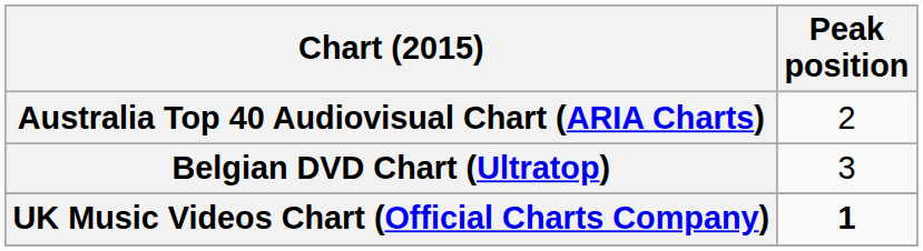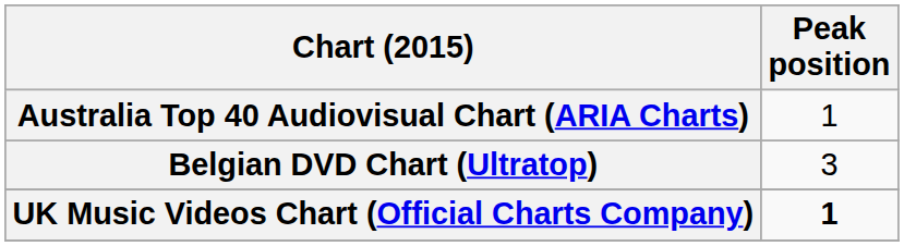Australia Top 40 Audiovisual Chart (ARIA Charts) | Peak position: 2 -> 1
